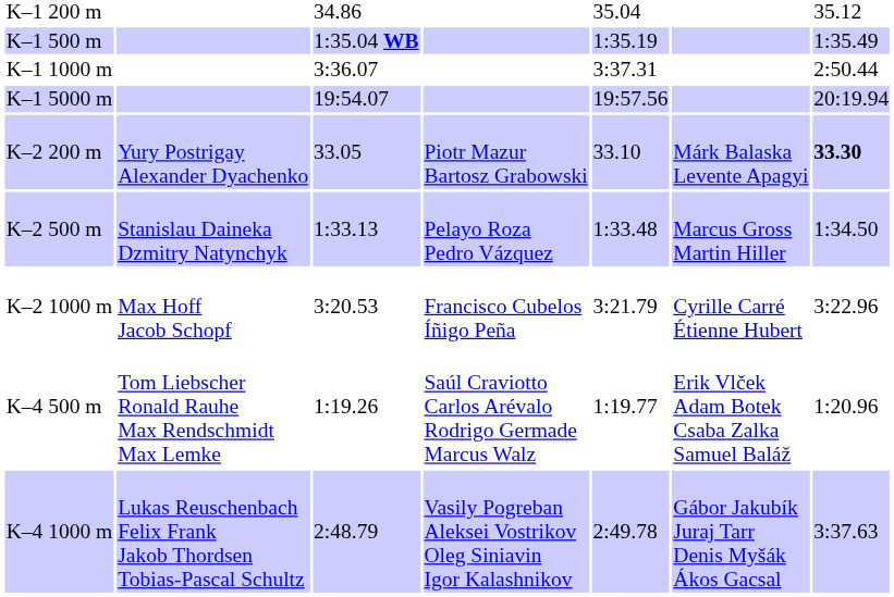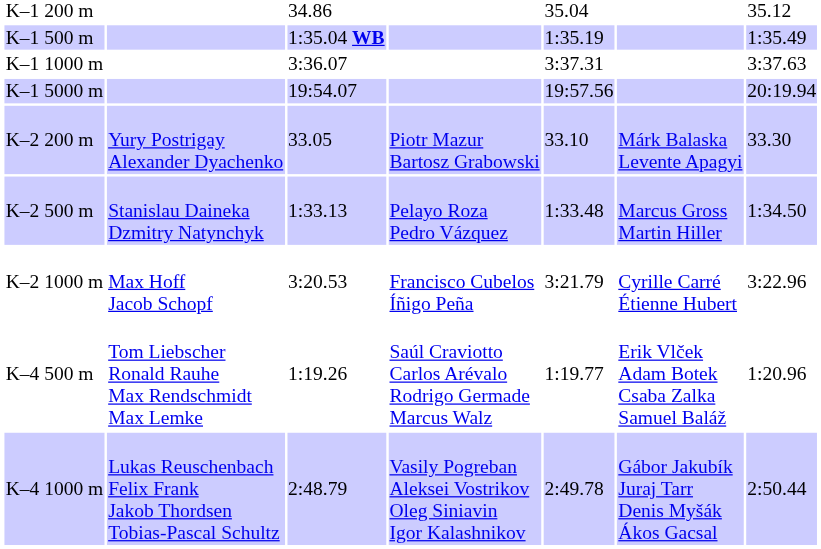K–1 1000 m | column 7: 2:50.44 -> 3:37.63
K–2 200 m | column 7: bold -> normal
K–4 1000 m | column 7: 3:37.63 -> 2:50.44
